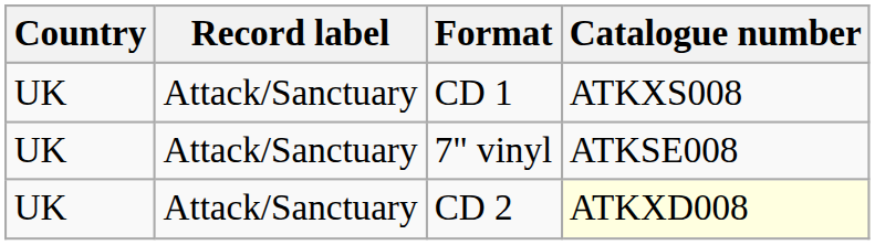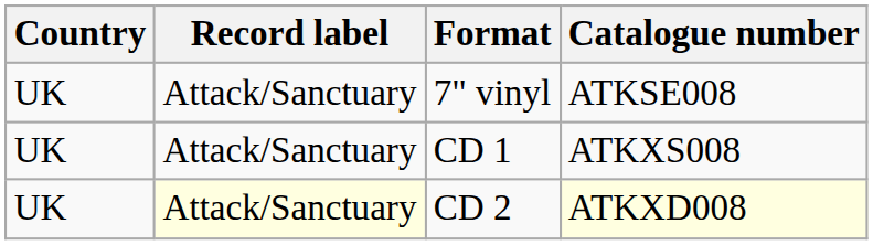rows swapped: 7" vinyl <-> CD 1
CD 2 | Record label: no background -> lightyellow background
